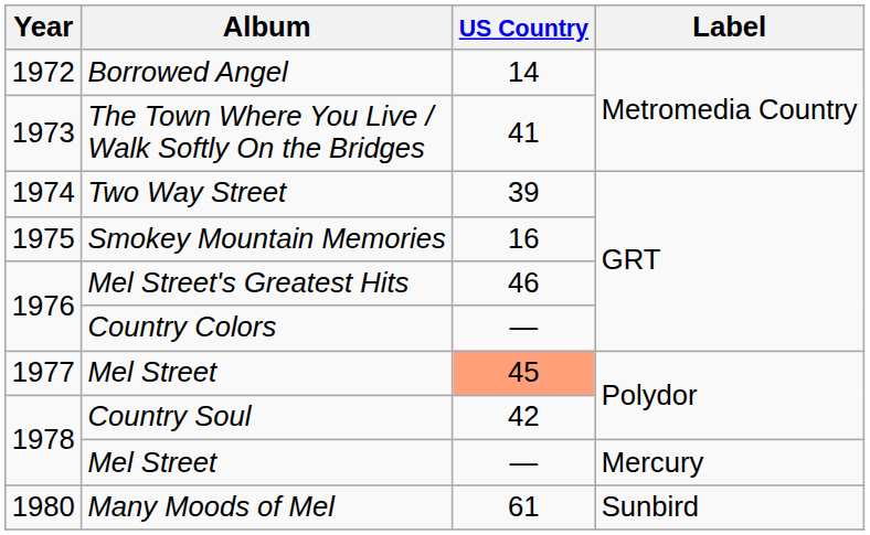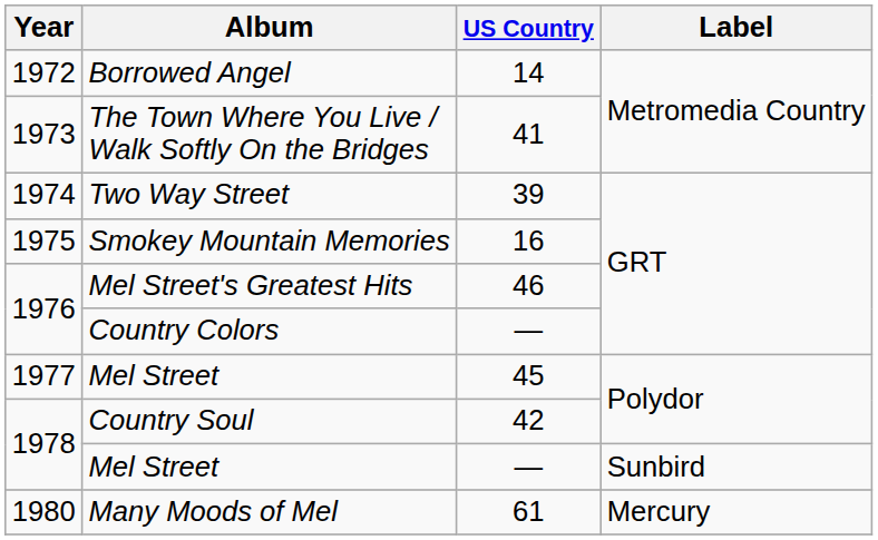1977 / Mel Street | US Country: lightsalmon background -> no background
1978 / Mel Street | Label: Mercury -> Sunbird
Many Moods of Mel | Label: Sunbird -> Mercury
